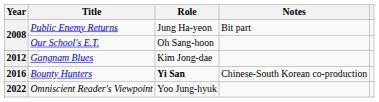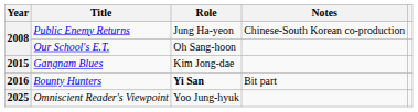Public Enemy Returns | Notes: Bit part -> Chinese-South Korean co-production
Gangnam Blues | Year: 2012 -> 2015
Bounty Hunters | Notes: Chinese-South Korean co-production -> Bit part
Omniscient Reader's Viewpoint | Year: 2022 -> 2025
